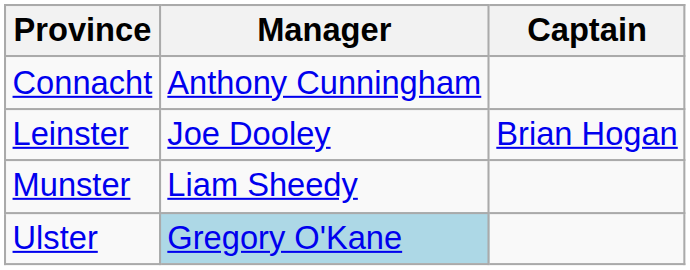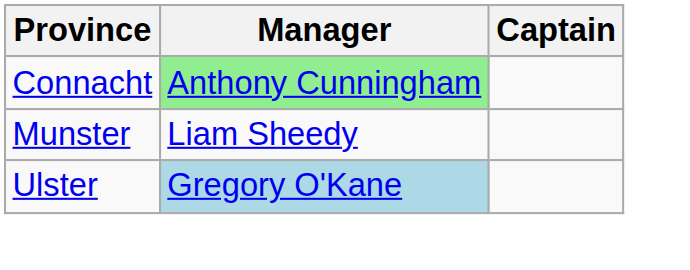Connacht | Manager: no background -> lightgreen background
- row: Leinster | Joe Dooley | Brian Hogan
